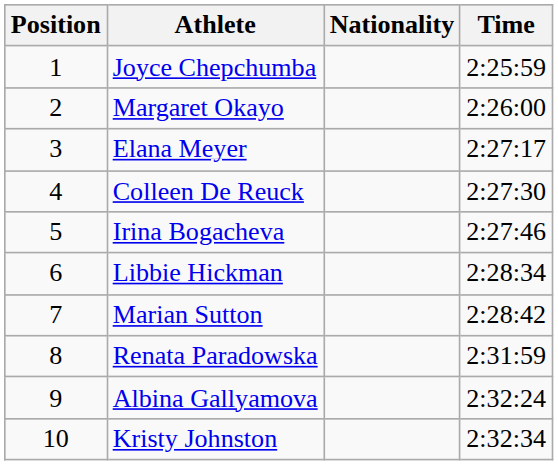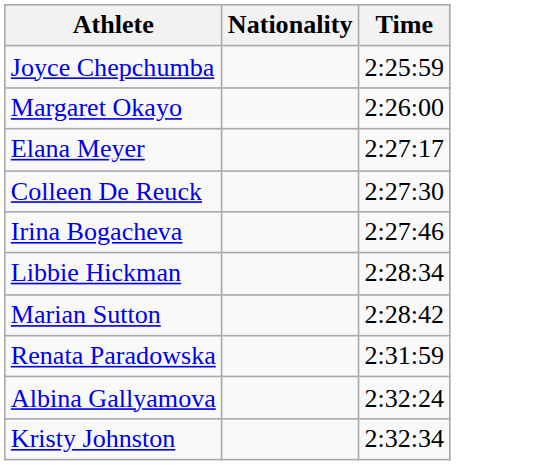- column: Position | 1 | 2 | 3 | 4 | 5 | 6 | 7 | 8 | 9 | 10
